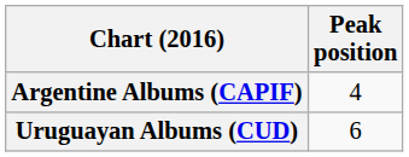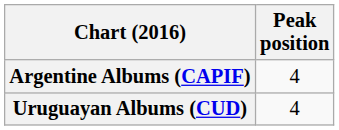Uruguayan Albums (CUD) | Peak position: 6 -> 4
